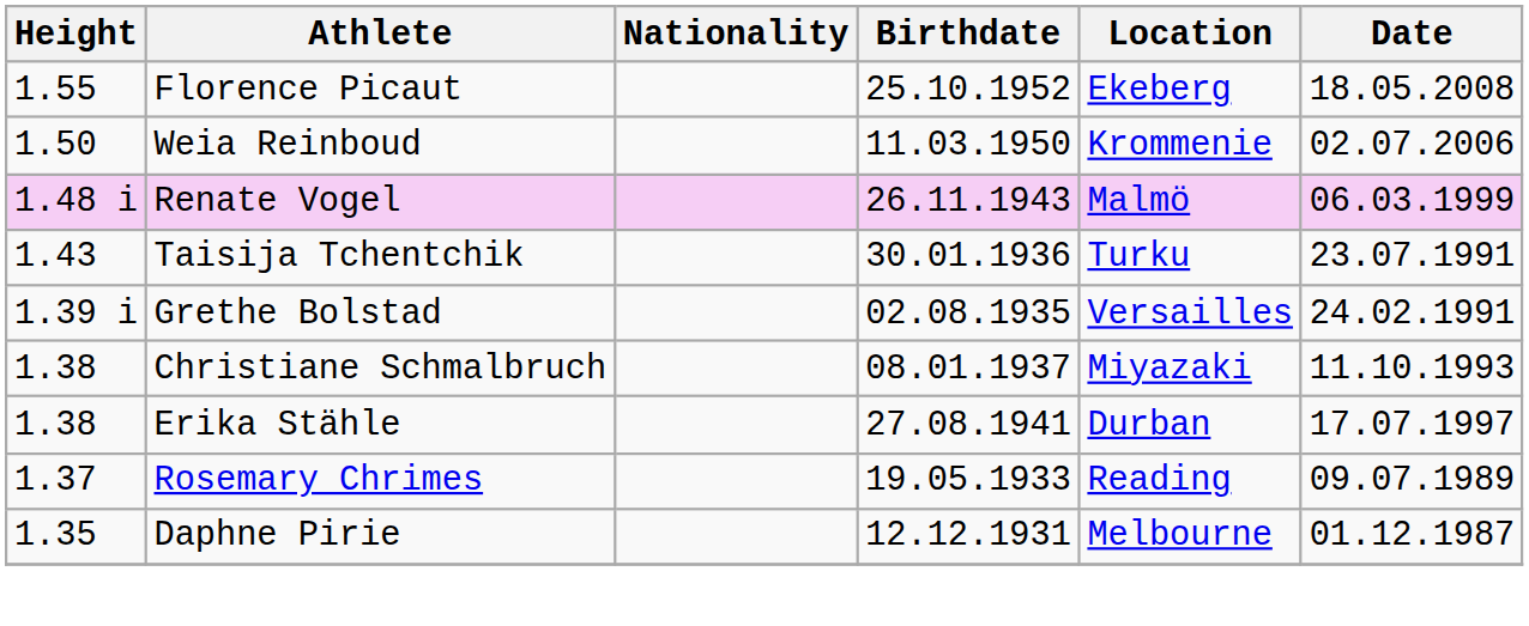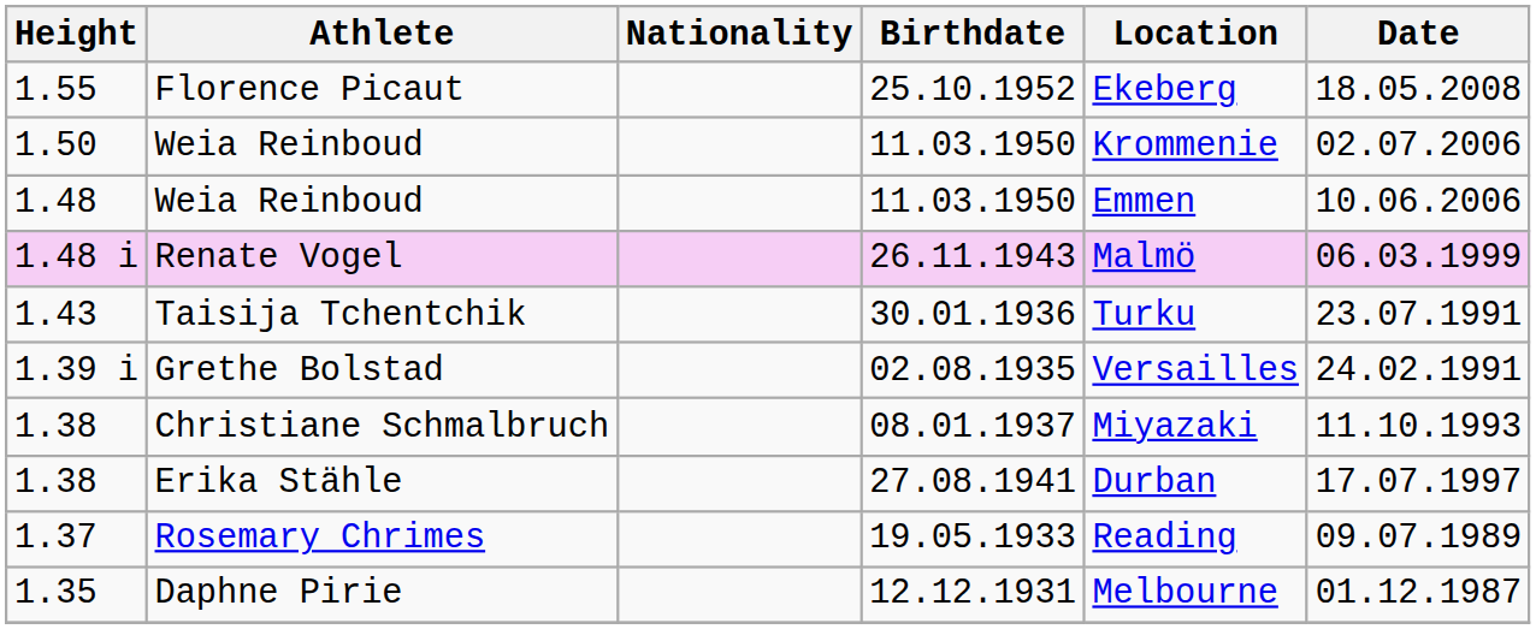+ row: 1.48 | Weia Reinboud | 11.03.1950 | Emmen | 10.06.2006
